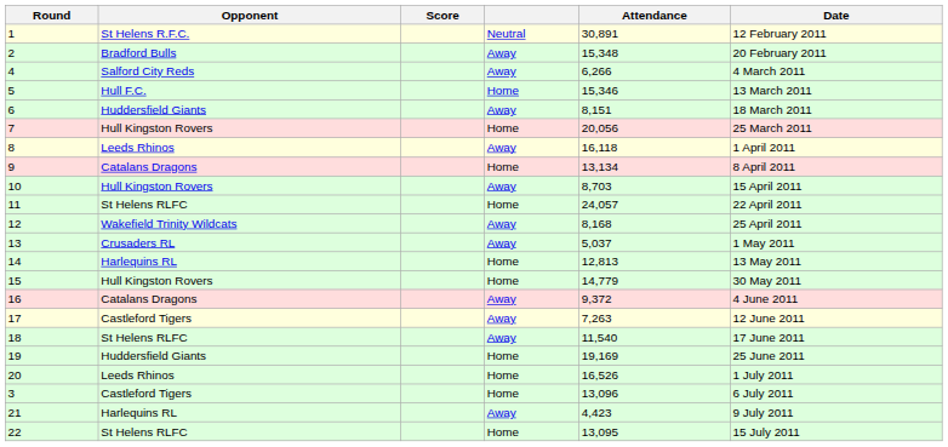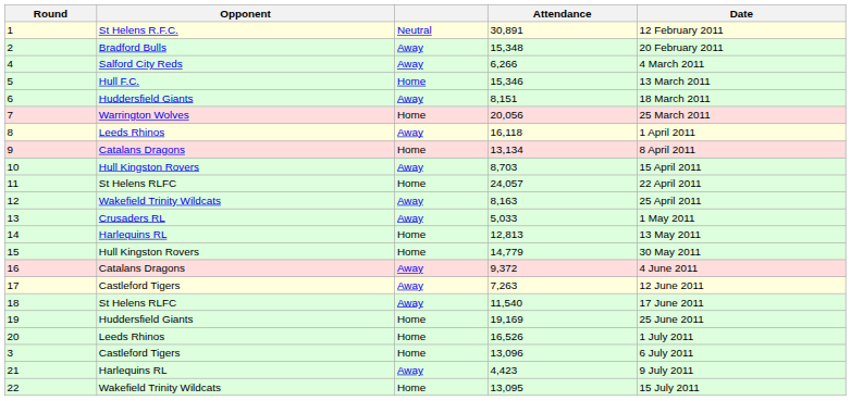- column: Score
7 | Opponent: Hull Kingston Rovers -> Warrington Wolves
12 | Attendance: 8,168 -> 8,163
13 | Attendance: 5,037 -> 5,033
22 | Opponent: St Helens RLFC -> Wakefield Trinity Wildcats
